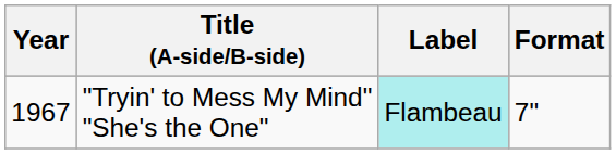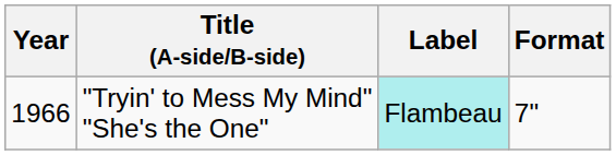"Tryin' to Mess My Mind" "She's the One" | Year: 1967 -> 1966
